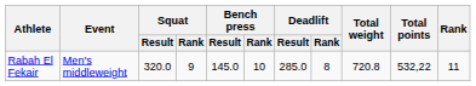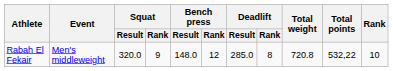Rabah El Fekair | Bench press / Result: 145.0 -> 148.0
Rabah El Fekair | Bench press / Rank: 10 -> 12
Rabah El Fekair | Rank: 11 -> 10
